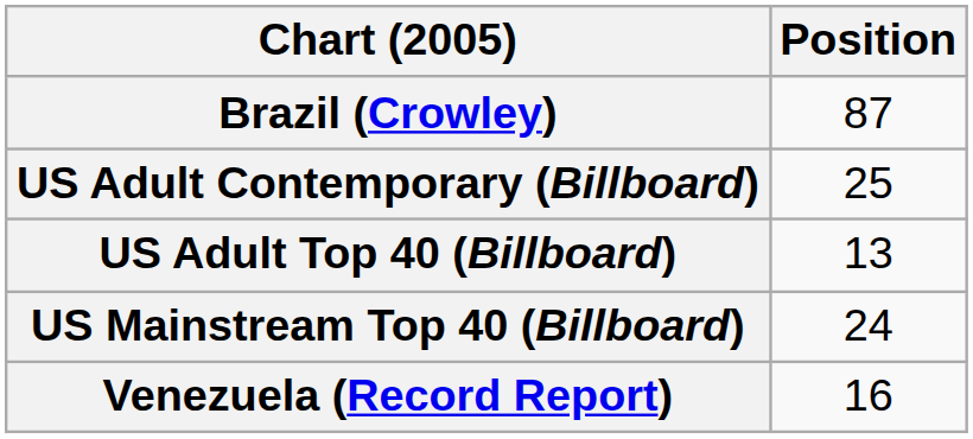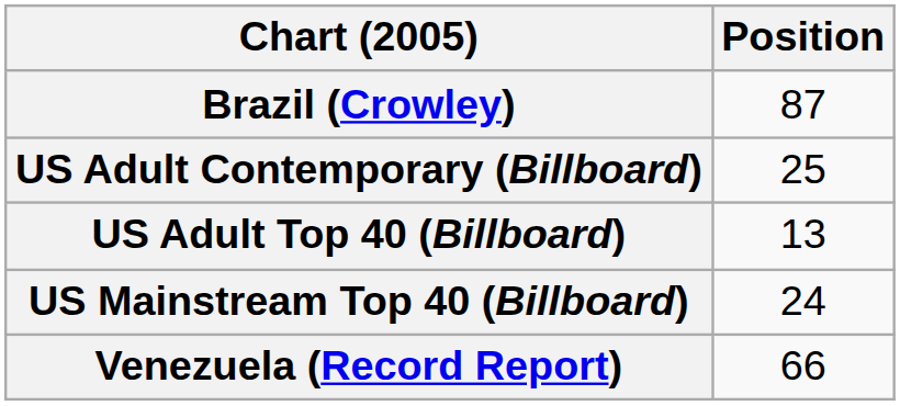Venezuela (Record Report) | Position: 16 -> 66
